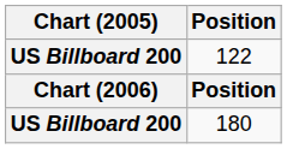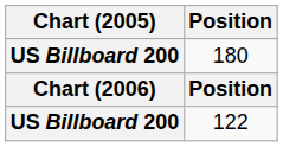rows swapped: 122 <-> 180
